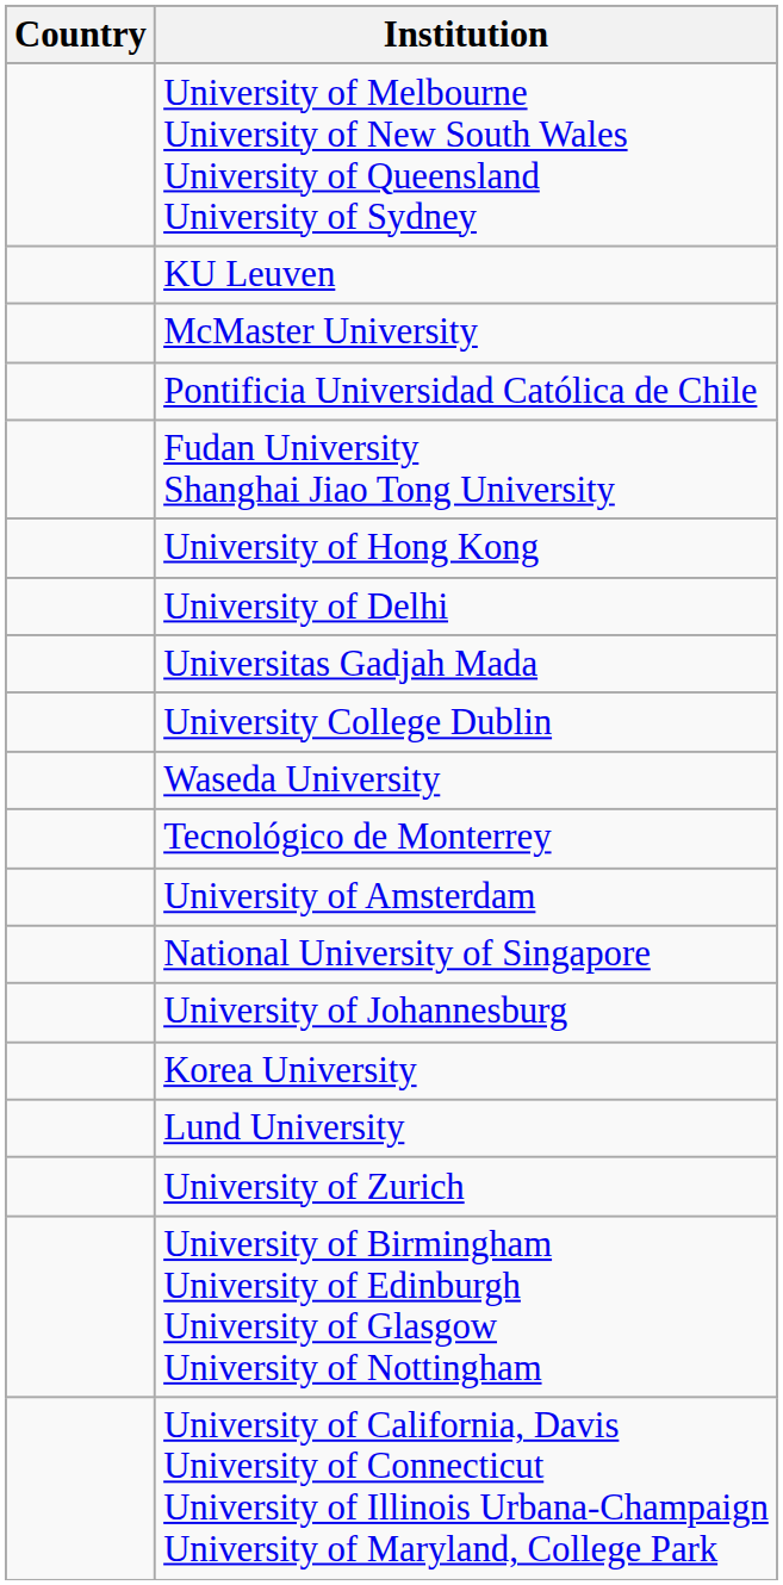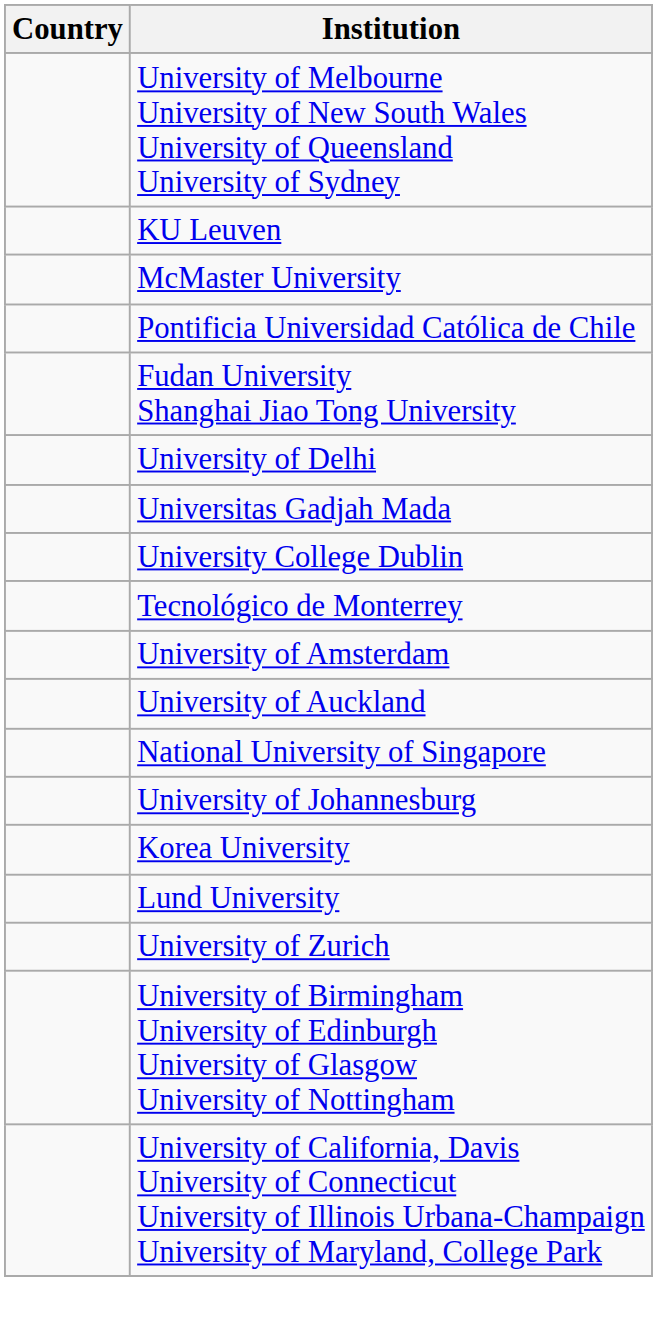- row: University of Hong Kong
- row: Waseda University
+ row: University of Auckland
